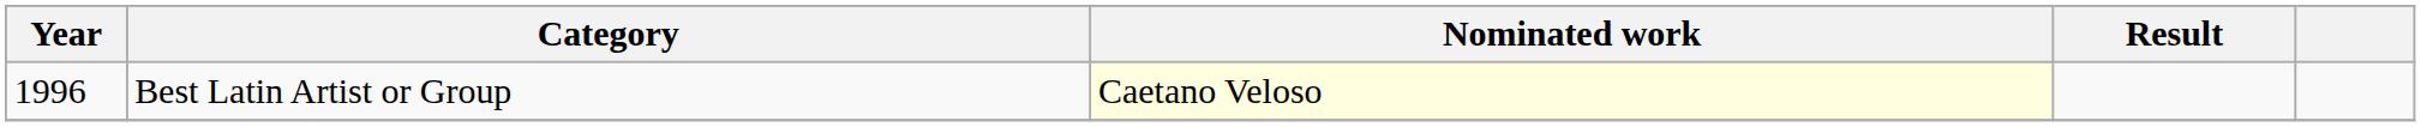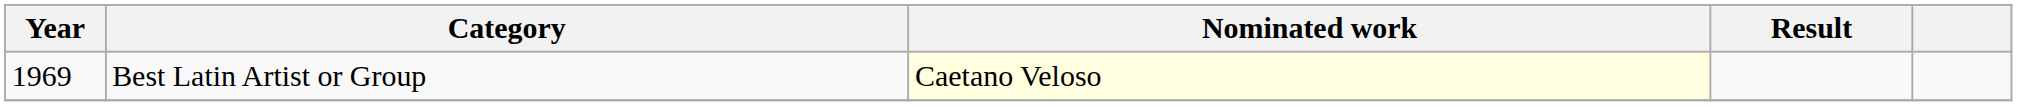Best Latin Artist or Group | Year: 1996 -> 1969
